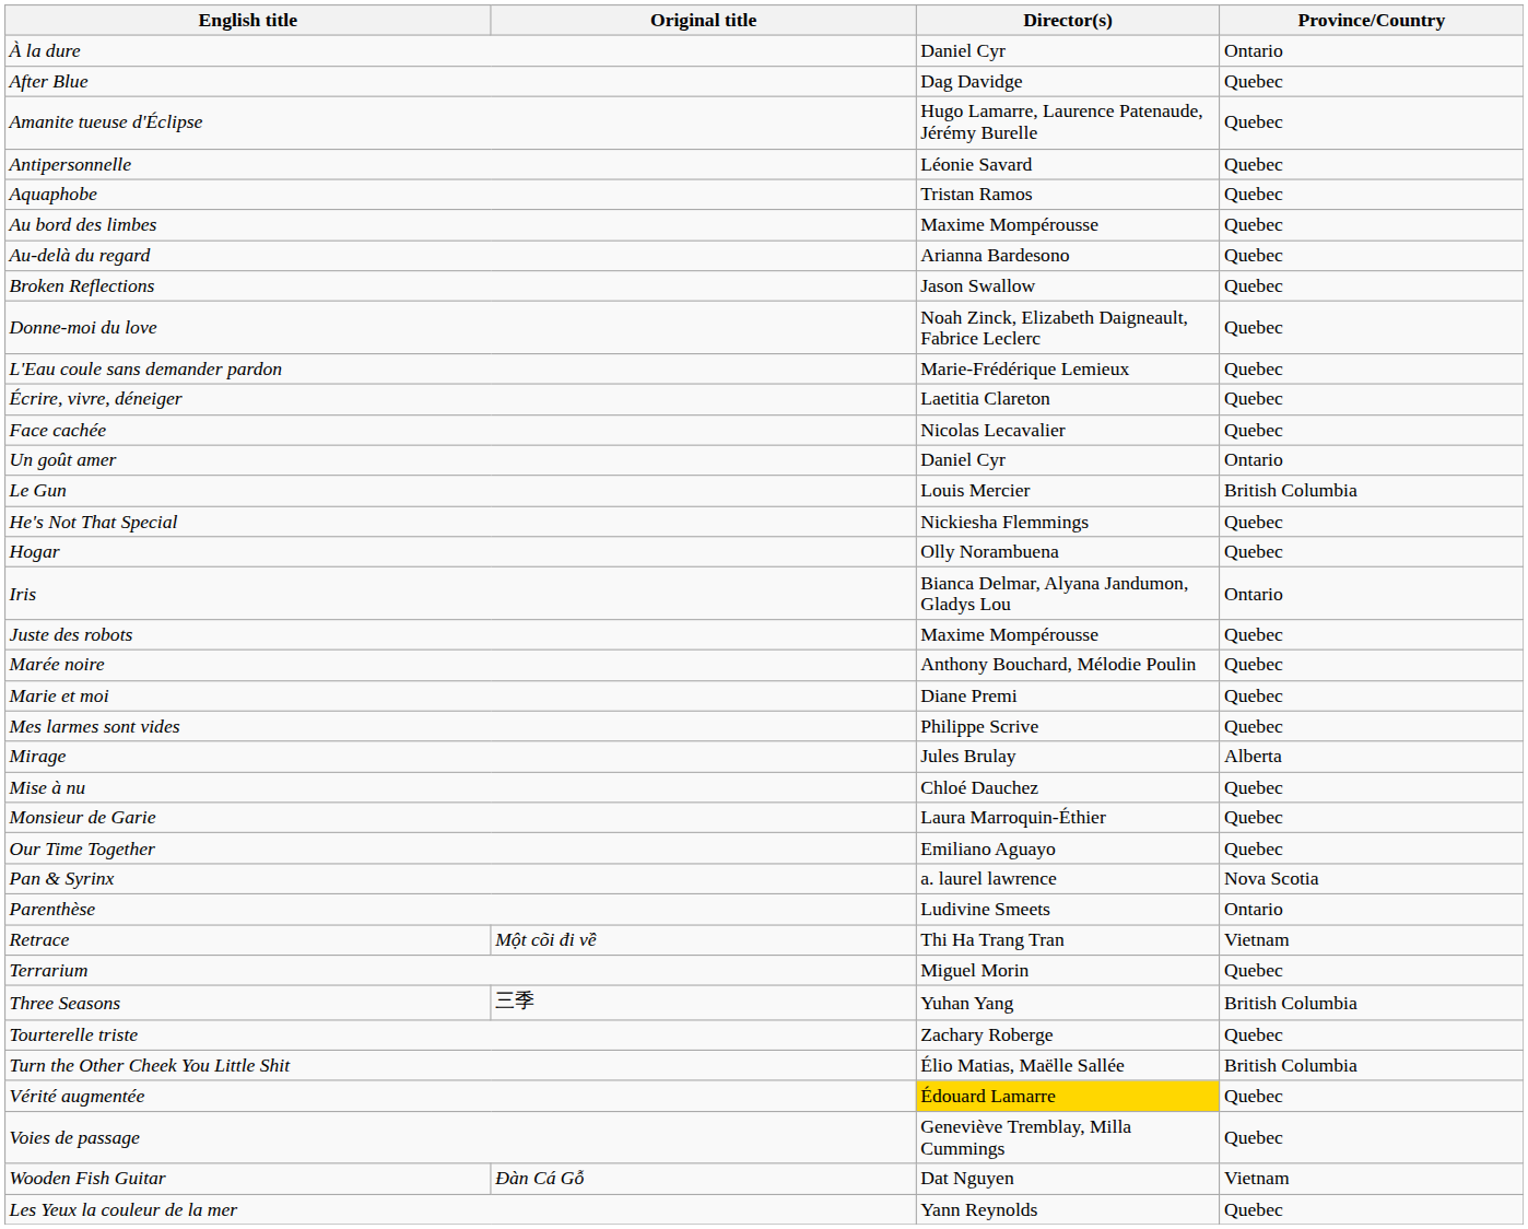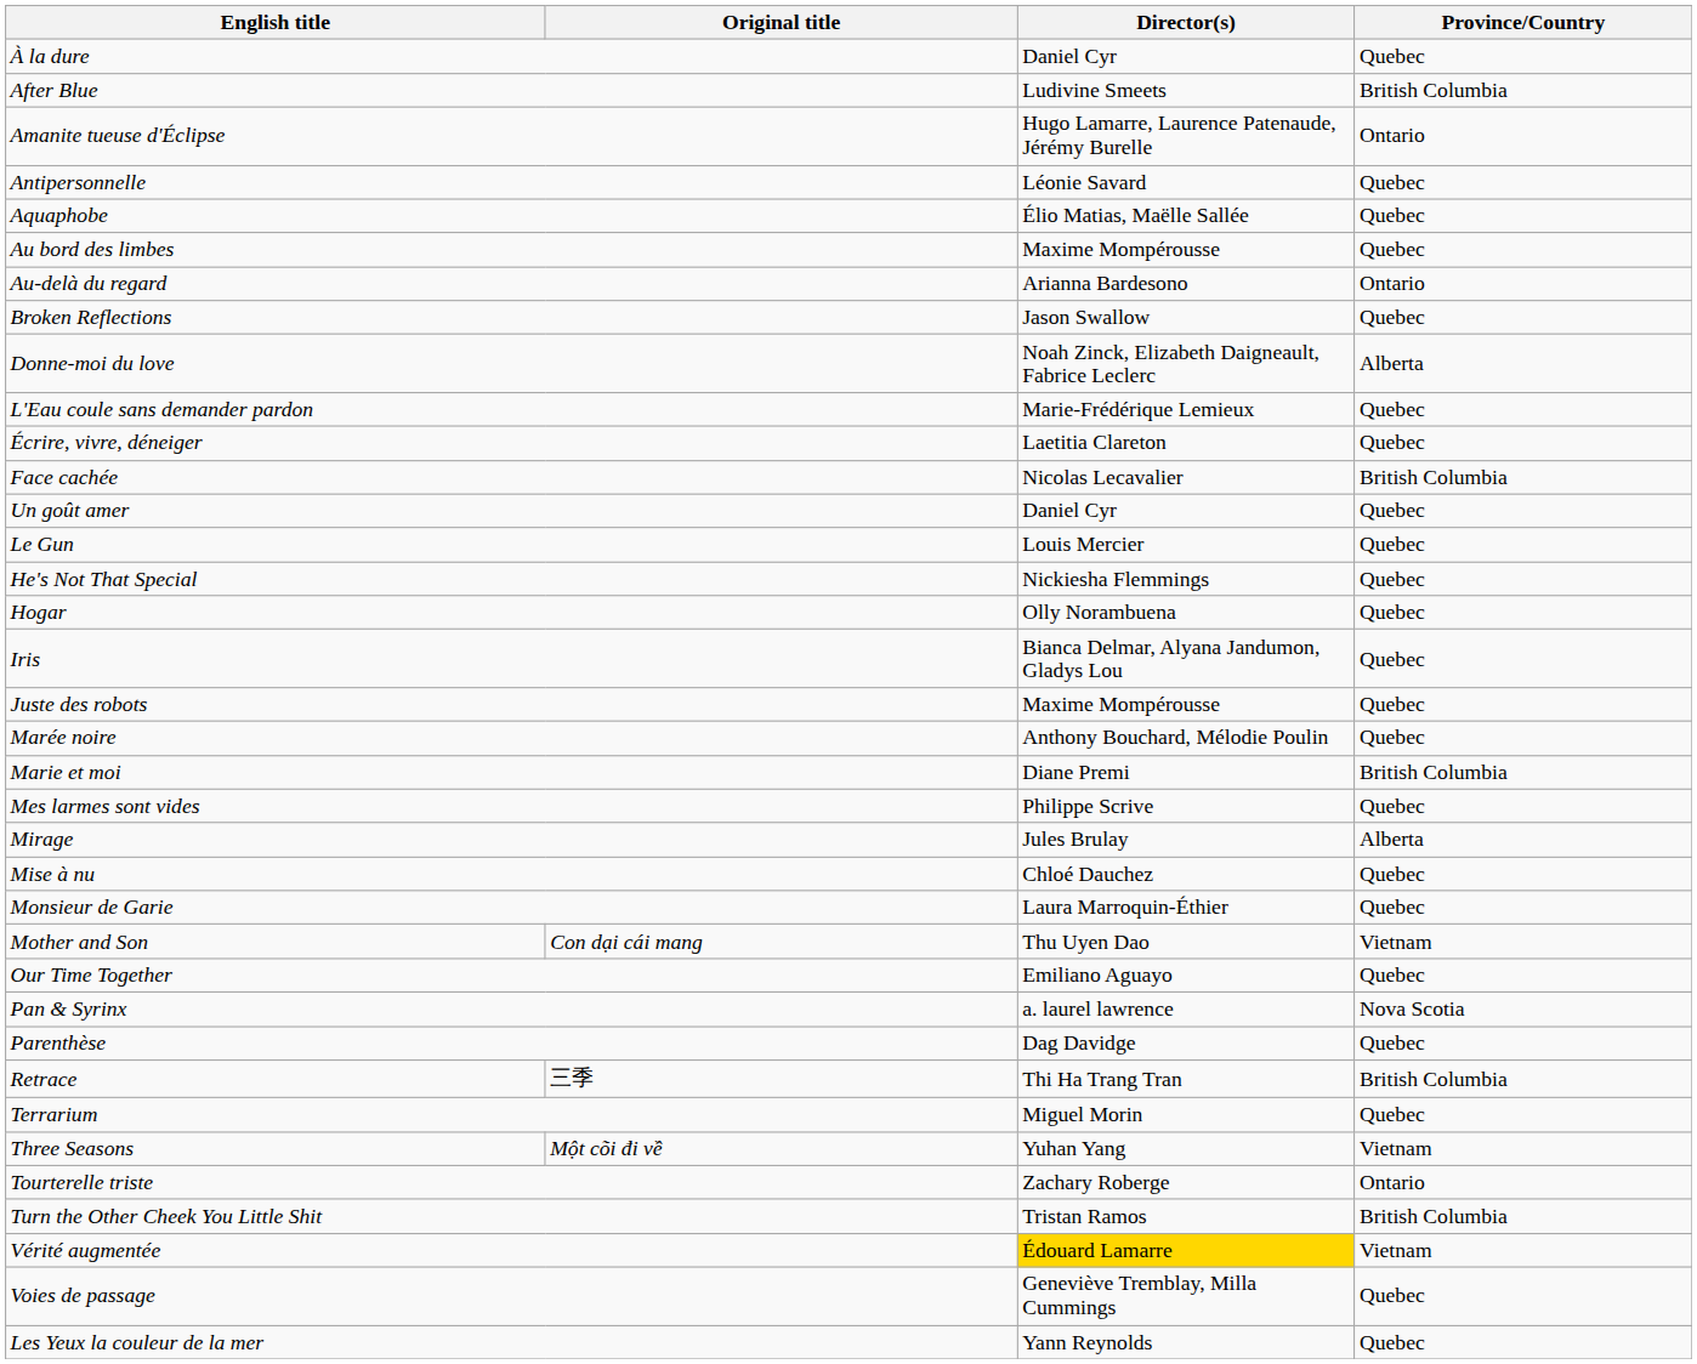À la dure | Province/Country: Ontario -> Quebec
After Blue | Director(s): Dag Davidge -> Ludivine Smeets
After Blue | Province/Country: Quebec -> British Columbia
Amanite tueuse d'Éclipse | Province/Country: Quebec -> Ontario
Aquaphobe | Director(s): Tristan Ramos -> Élio Matias, Maëlle Sallée
Au-delà du regard | Province/Country: Quebec -> Ontario
Donne-moi du love | Province/Country: Quebec -> Alberta
Face cachée | Province/Country: Quebec -> British Columbia
Un goût amer | Province/Country: Ontario -> Quebec
Le Gun | Province/Country: British Columbia -> Quebec
Iris | Province/Country: Ontario -> Quebec
Marie et moi | Province/Country: Quebec -> British Columbia
+ row: Mother and Son | Con dại cái mang | Thu Uyen Dao | Vietnam
Parenthèse | Director(s): Ludivine Smeets -> Dag Davidge
Parenthèse | Province/Country: Ontario -> Quebec
Retrace | Original title: Một cõi đi về -> 三季
Retrace | Province/Country: Vietnam -> British Columbia
Three Seasons | Original title: 三季 -> Một cõi đi về
Three Seasons | Province/Country: British Columbia -> Vietnam
Tourterelle triste | Province/Country: Quebec -> Ontario
Turn the Other Cheek You Little Shit | Director(s): Élio Matias, Maëlle Sallée -> Tristan Ramos
Vérité augmentée | Province/Country: Quebec -> Vietnam
- row: Wooden Fish Guitar | Đàn Cá Gỗ | Dat Nguyen | Vietnam
